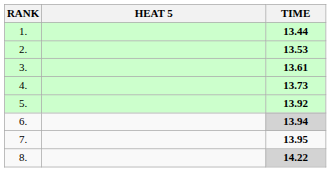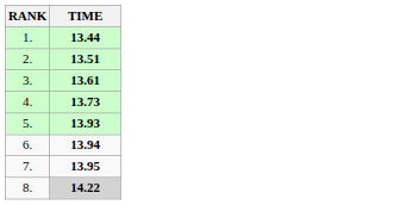- column: HEAT 5
2. | TIME: 13.53 -> 13.51
5. | TIME: 13.92 -> 13.93
6. | TIME: lightgrey background -> no background
